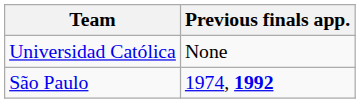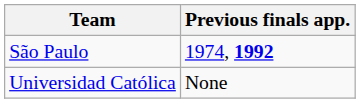rows swapped: São Paulo <-> Universidad Católica
